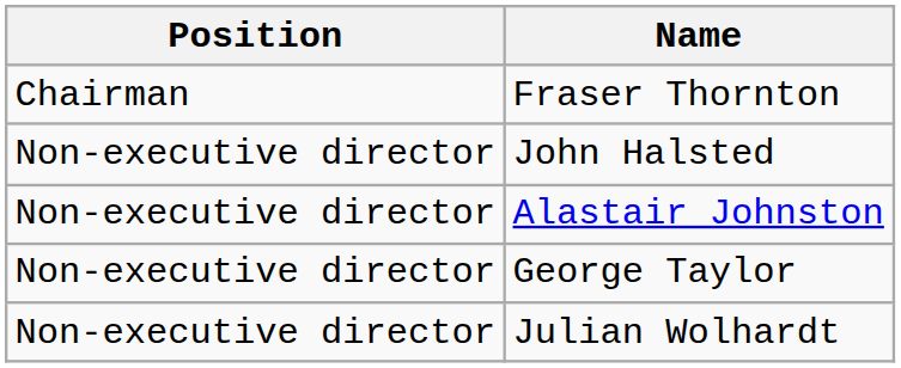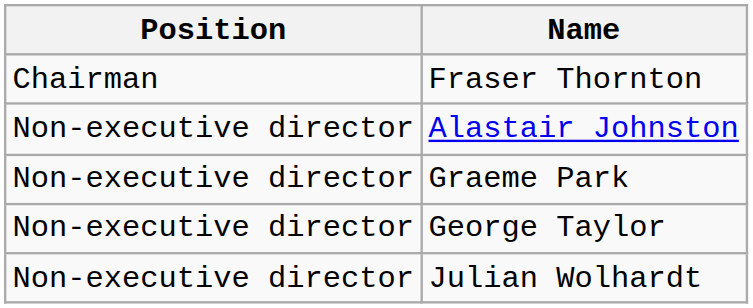- row: Non-executive director | John Halsted
+ row: Non-executive director | Graeme Park
